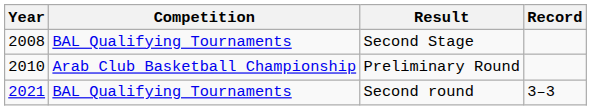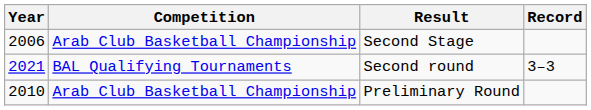Second Stage | Year: 2008 -> 2006
Second Stage | Competition: BAL Qualifying Tournaments -> Arab Club Basketball Championship
rows swapped: Preliminary Round <-> Second round
